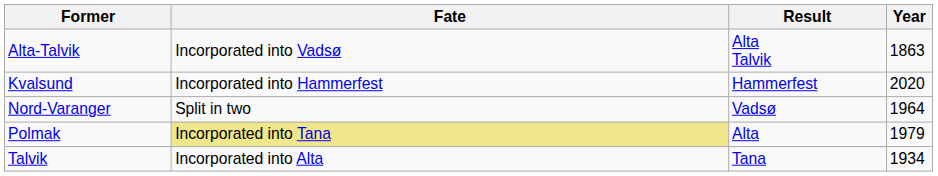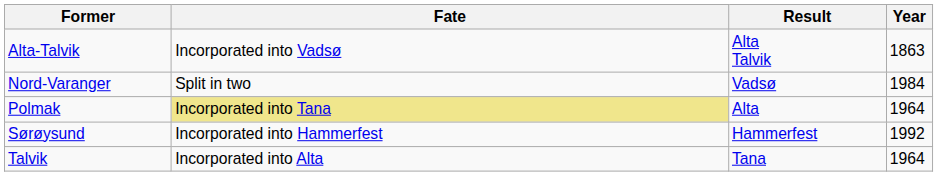- row: Kvalsund | Incorporated into Hammerfest | Hammerfest | 2020
Nord-Varanger | Year: 1964 -> 1984
Polmak | Year: 1979 -> 1964
+ row: Sørøysund | Incorporated into Hammerfest | Hammerfest | 1992
Talvik | Year: 1934 -> 1964
